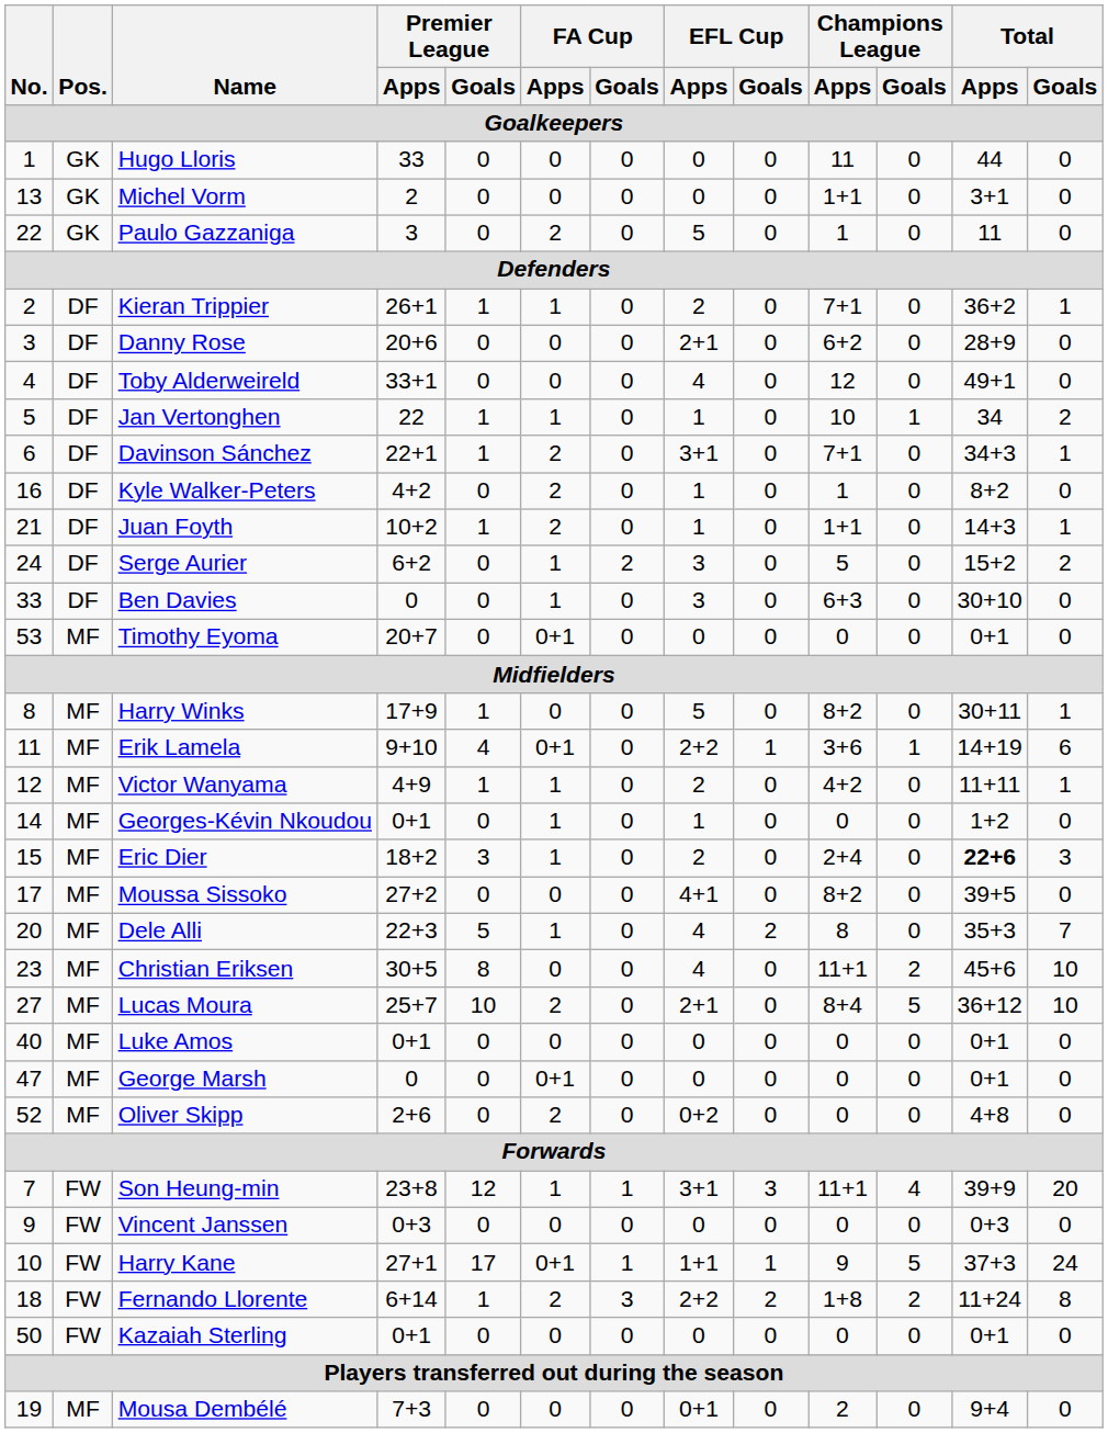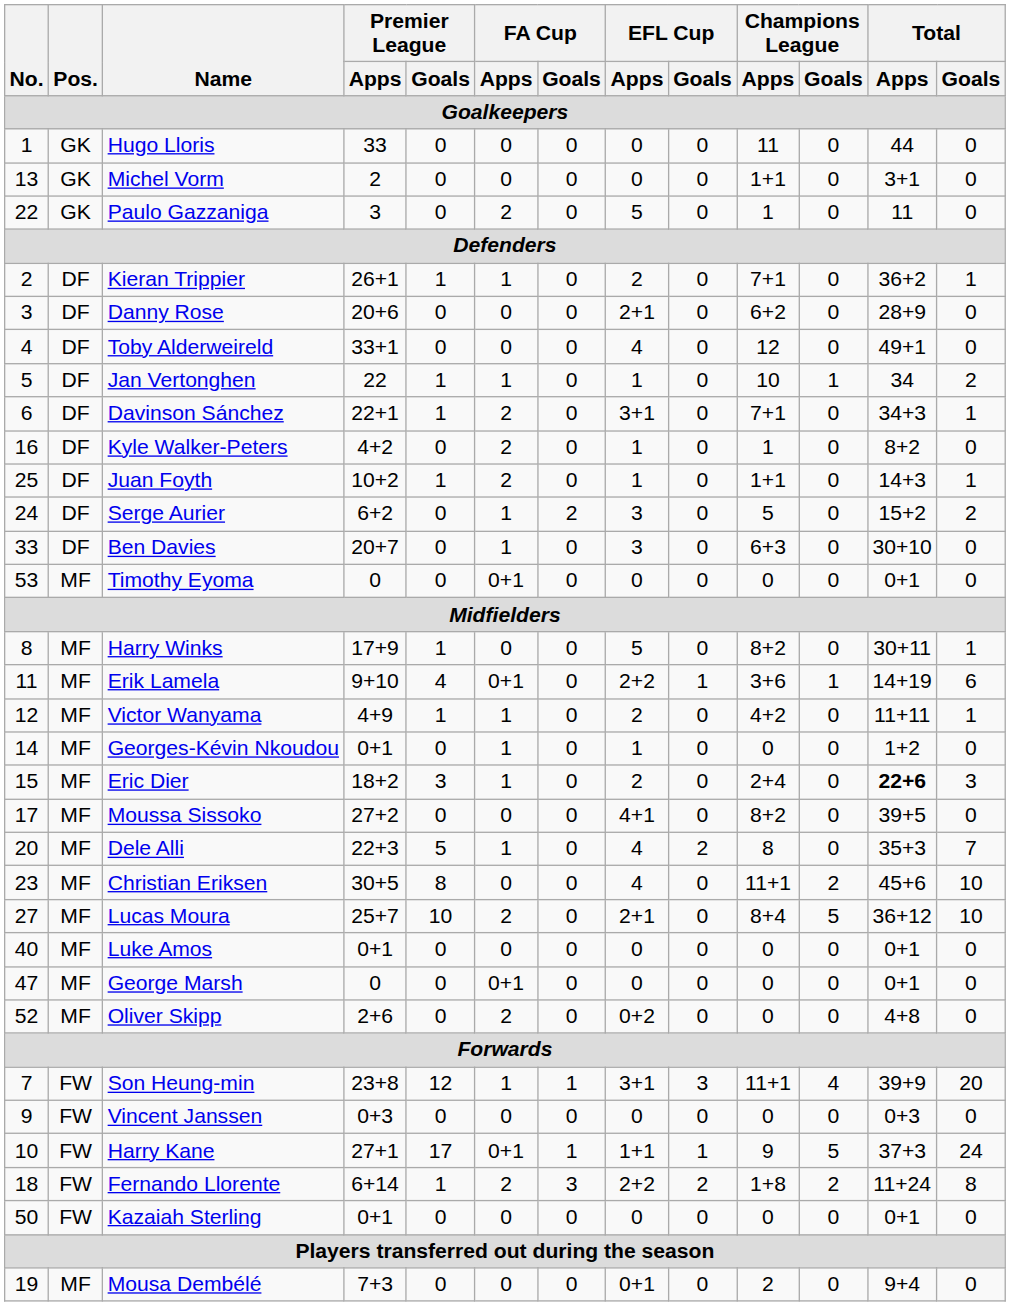Juan Foyth | No.: 21 -> 25
Ben Davies | Premier League / Apps: 0 -> 20+7
Timothy Eyoma | Premier League / Apps: 20+7 -> 0
